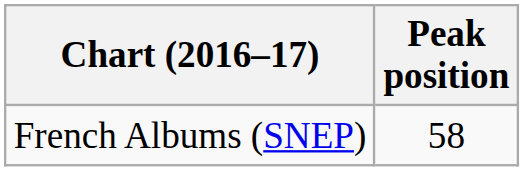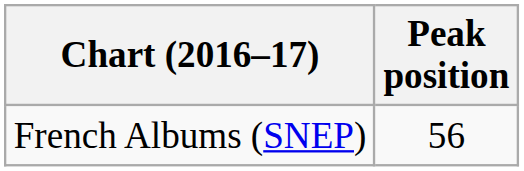French Albums (SNEP) | Peak position: 58 -> 56
